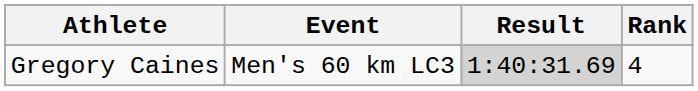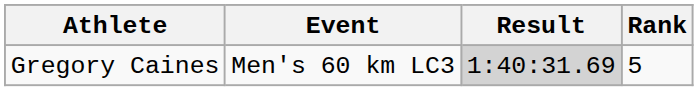Gregory Caines | Rank: 4 -> 5
